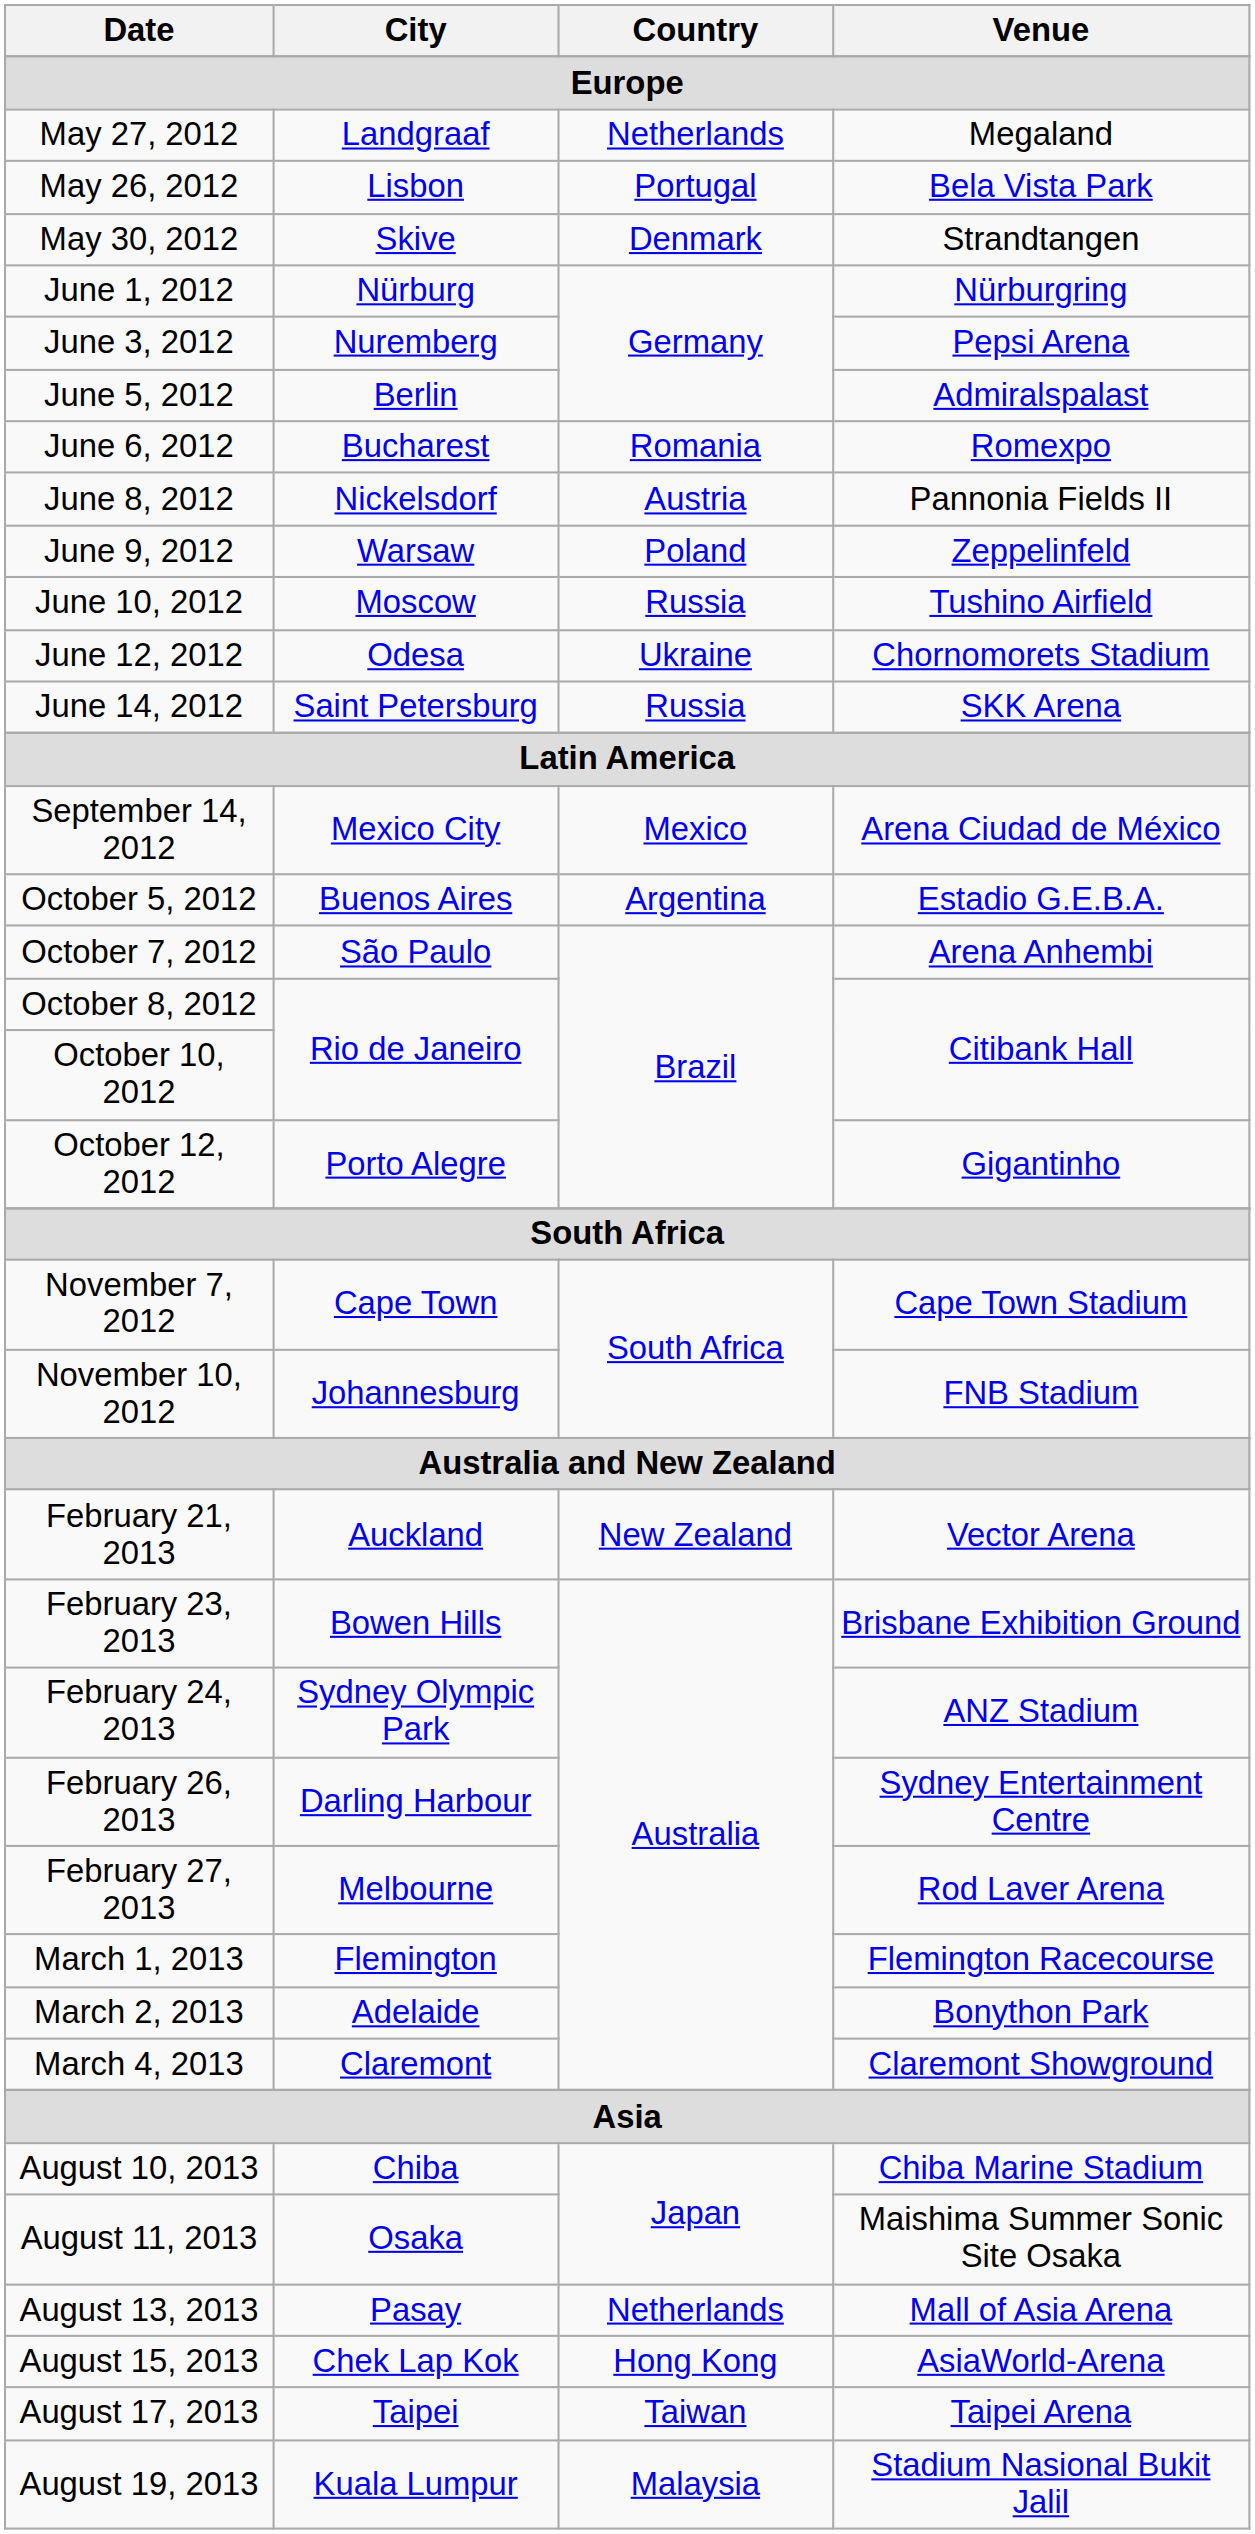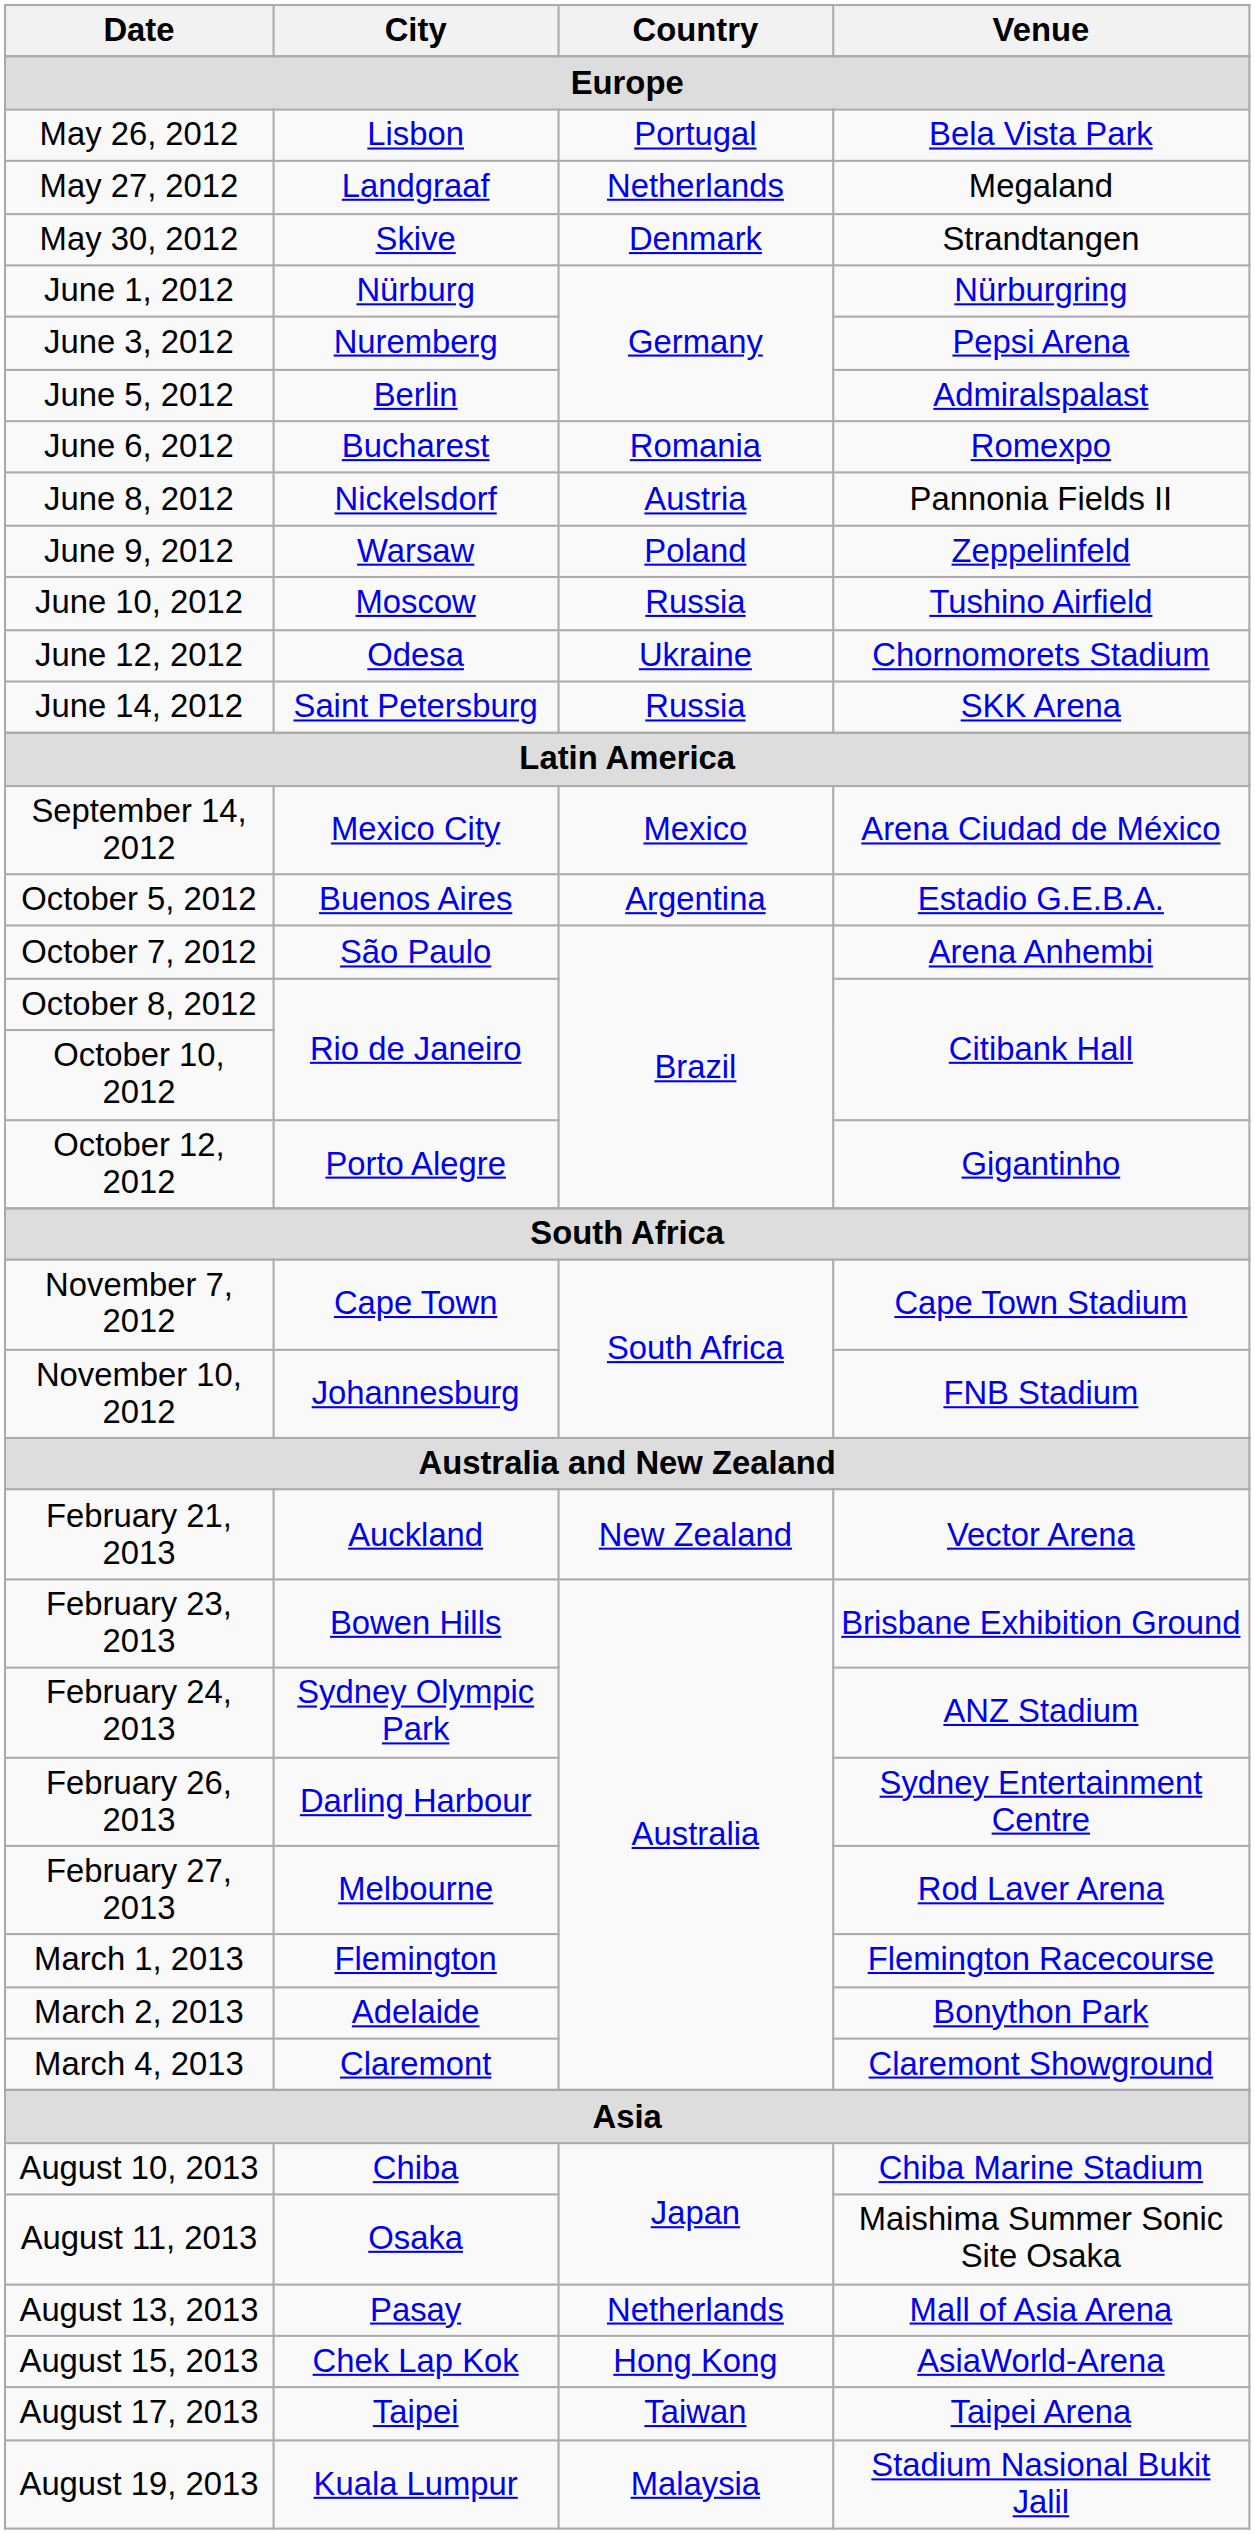rows swapped: May 26, 2012 <-> May 27, 2012
